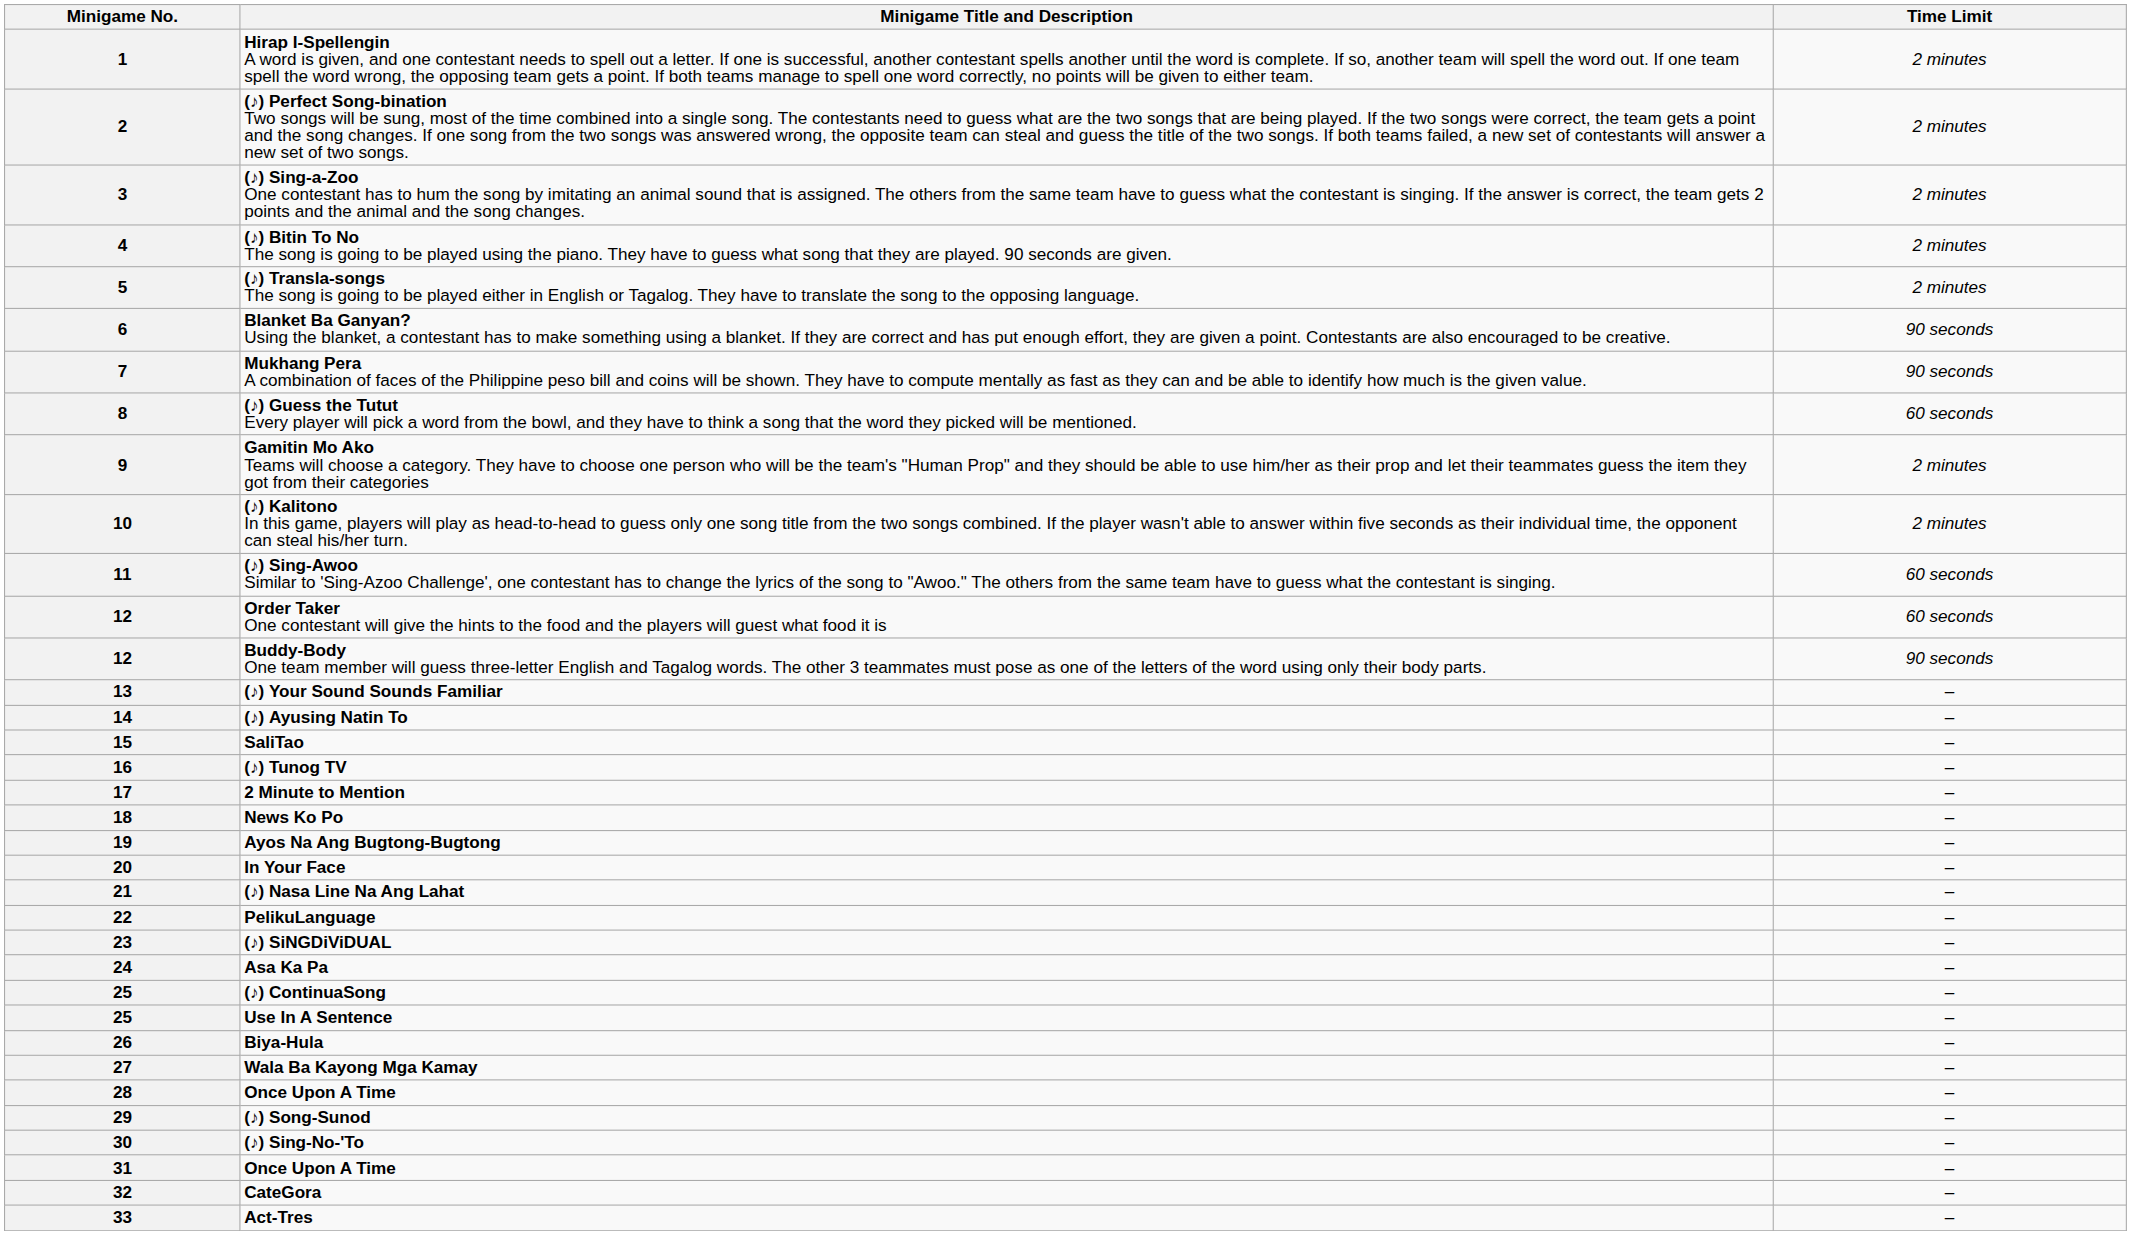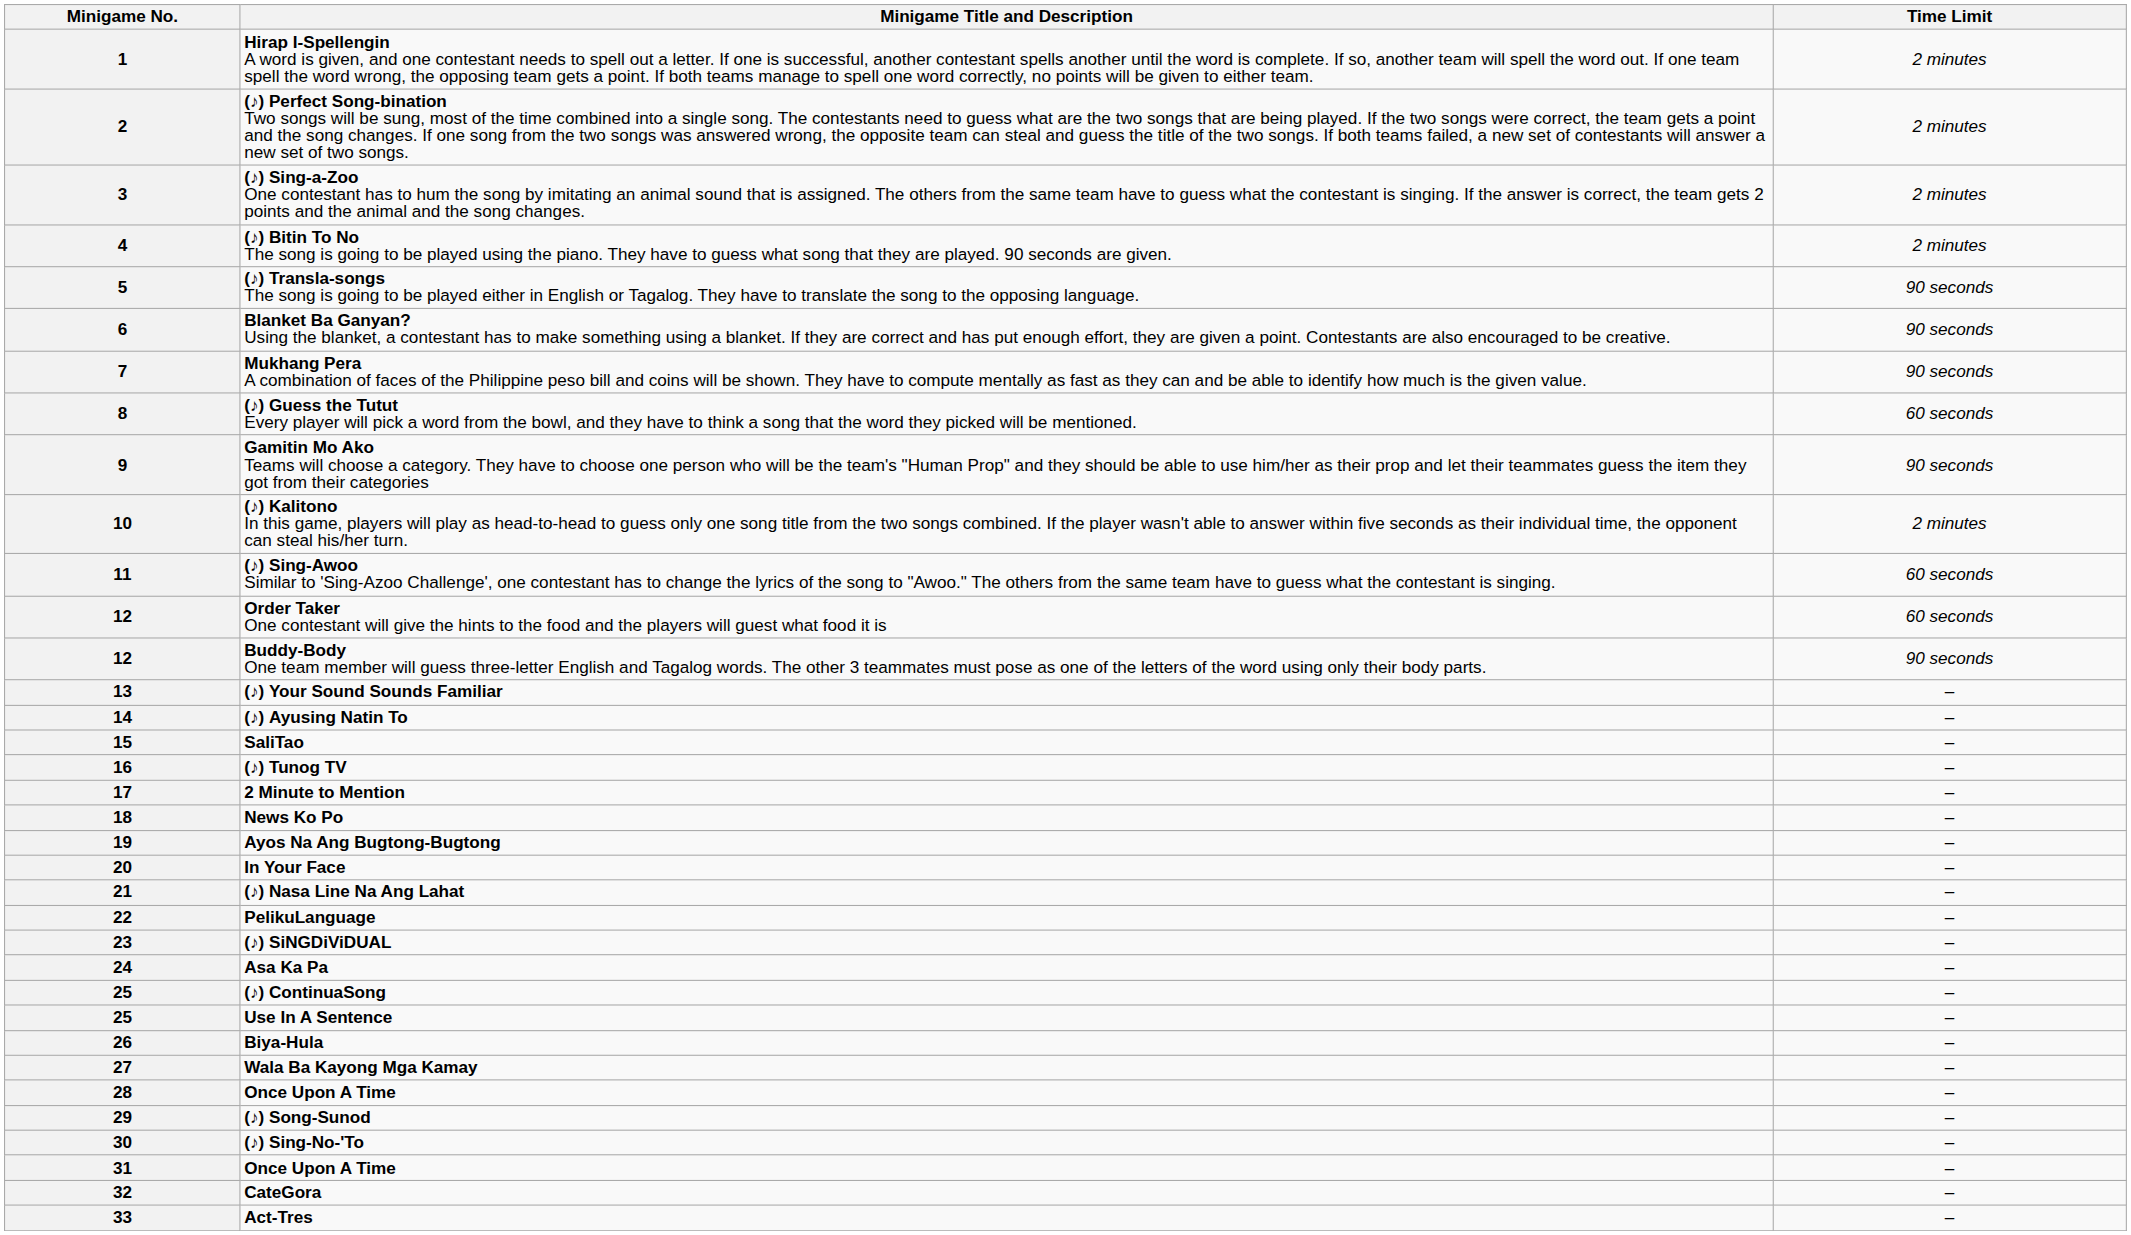5 | Time Limit: 2 minutes -> 90 seconds
9 | Time Limit: 2 minutes -> 90 seconds
